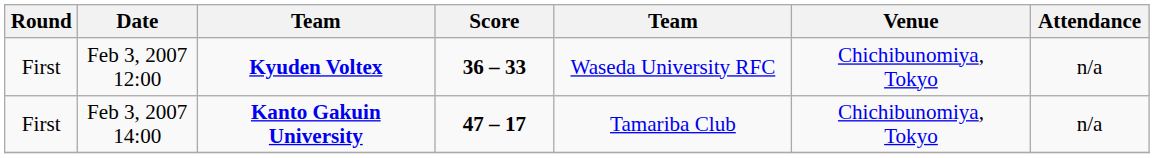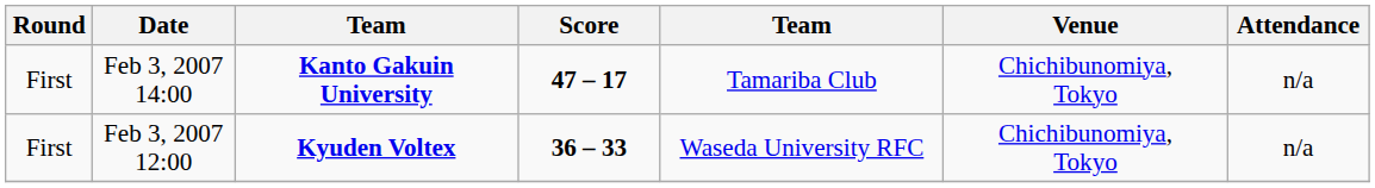rows swapped: Feb 3, 2007 12:00 <-> Feb 3, 2007 14:00
